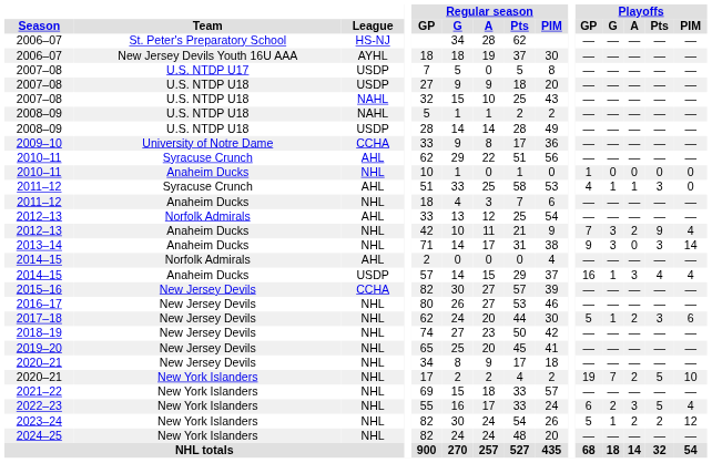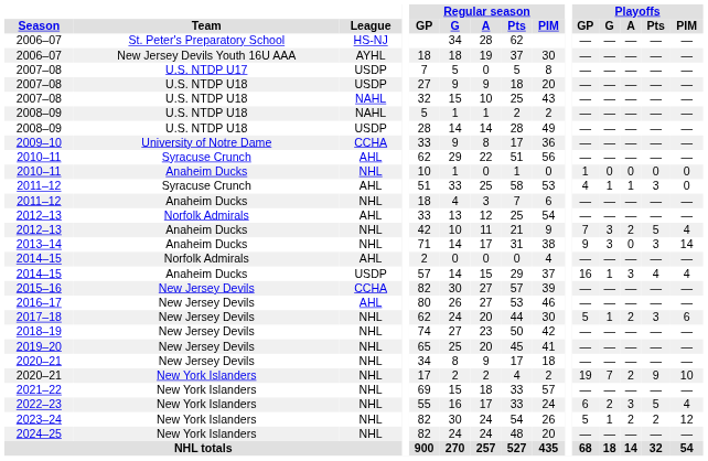2012–13 / Anaheim Ducks | Playoffs / Pts: 9 -> 5
2016–17 | League: NHL -> AHL
2020–21 / New York Islanders | Playoffs / Pts: 5 -> 9
